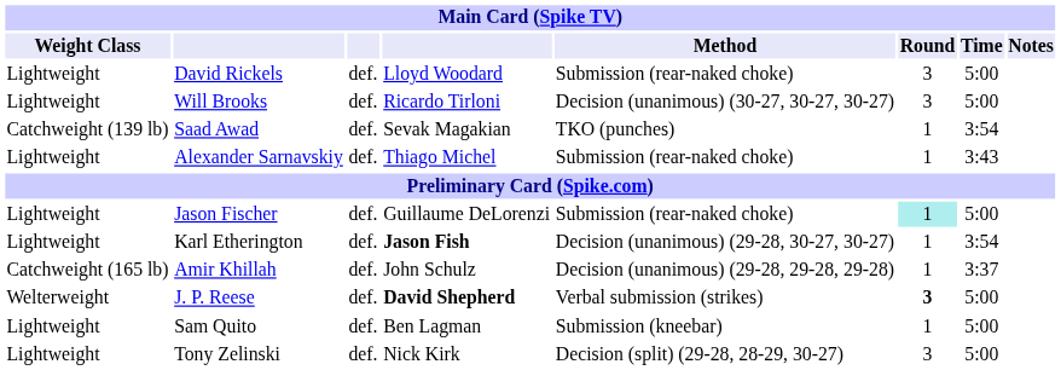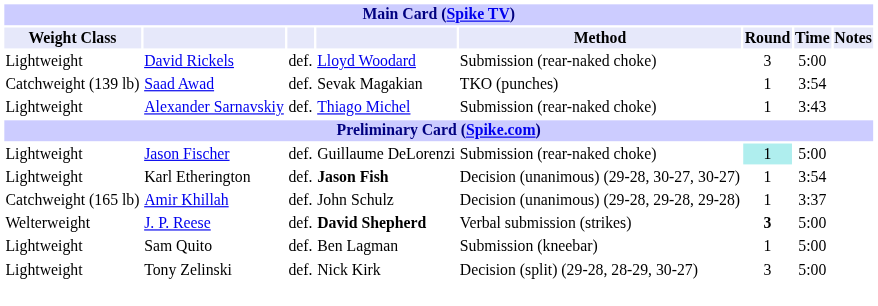- row: Lightweight | Will Brooks | def. | Ricardo Tirloni | Decision (unanimous) (30-27, 30-27, 30-27) | 3 | 5:00
